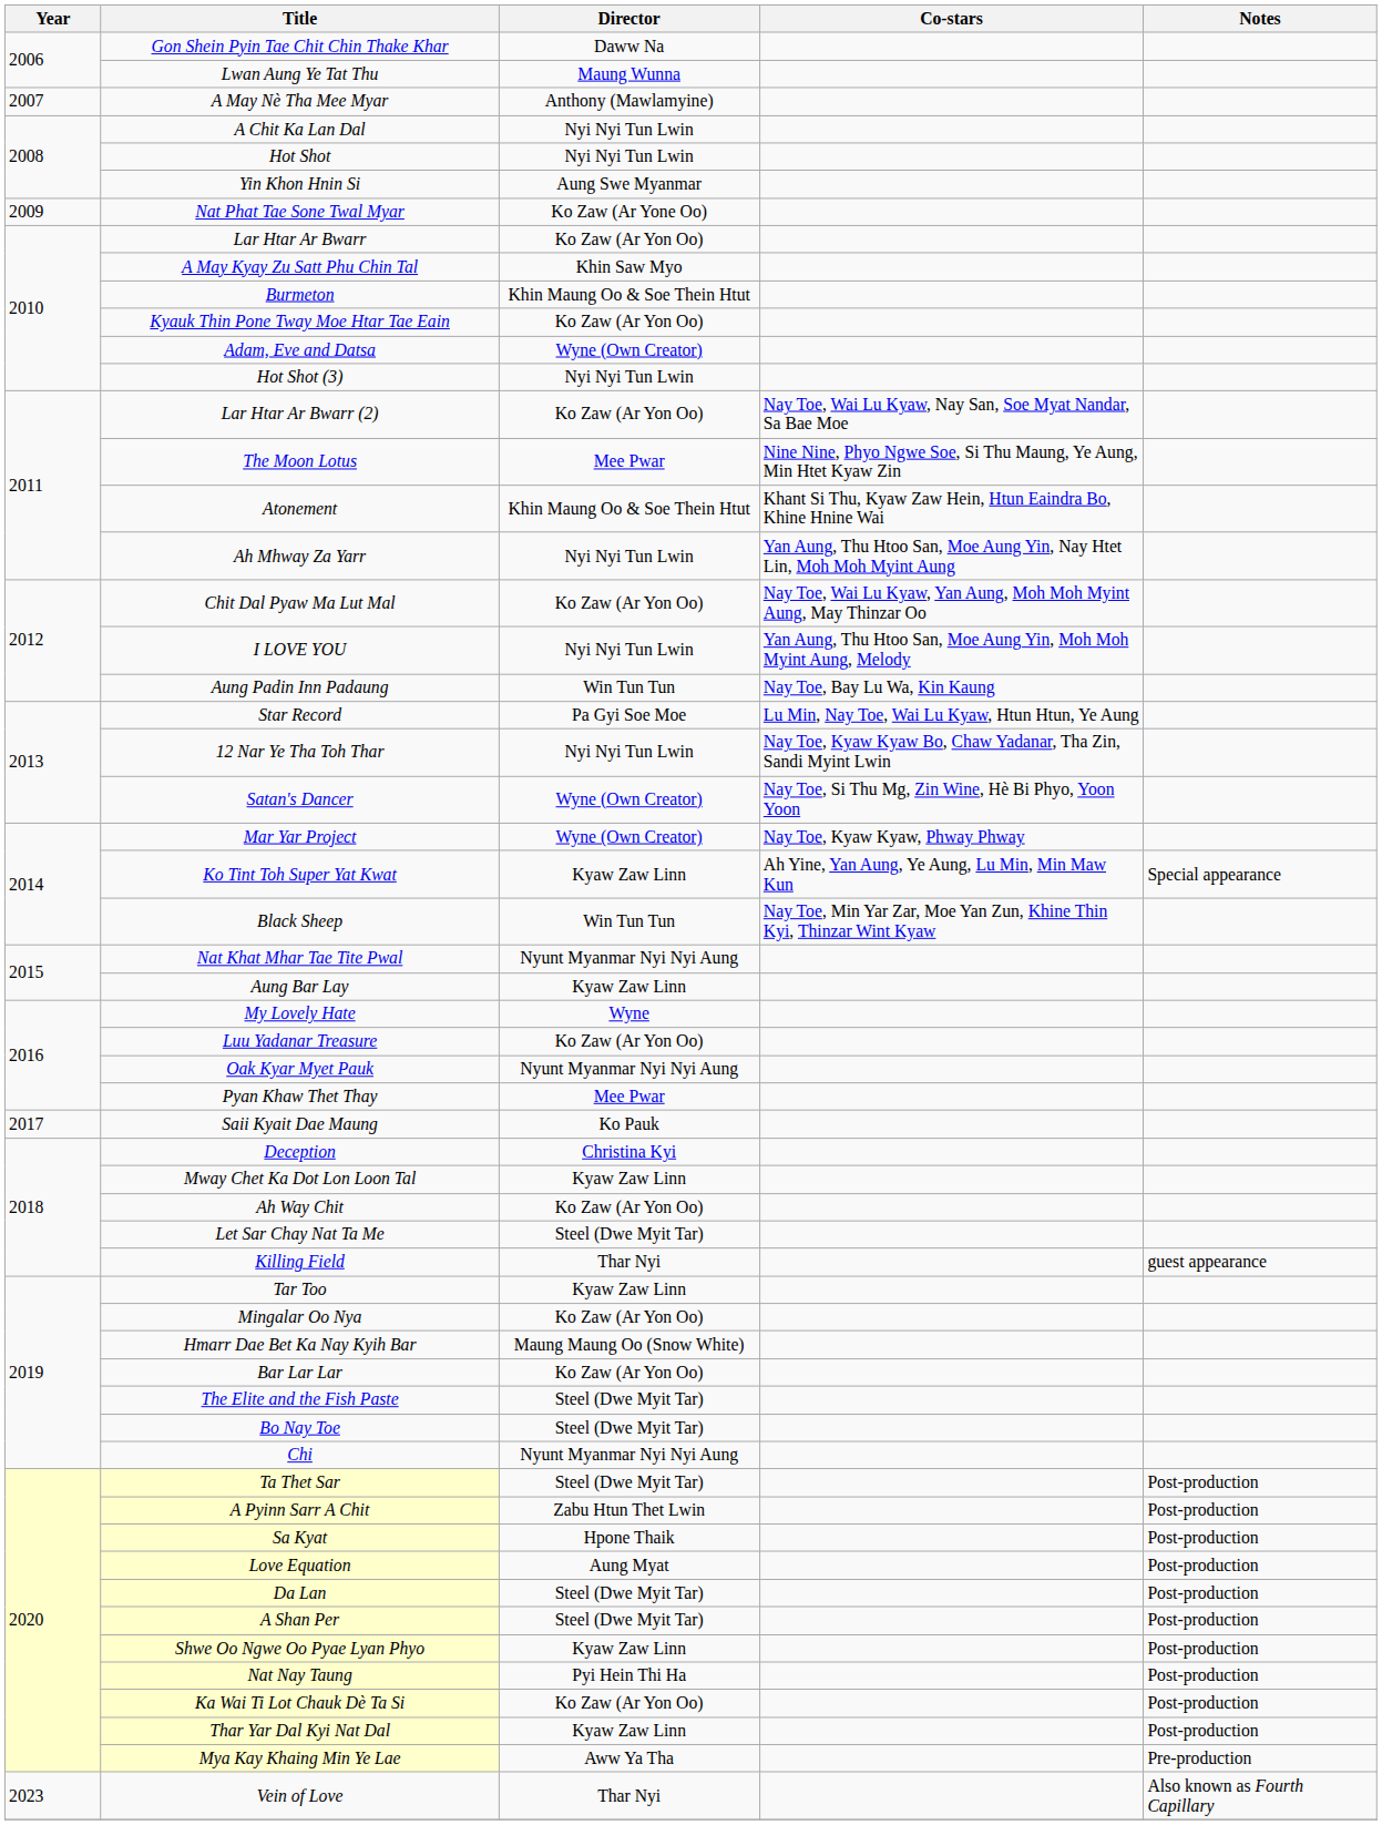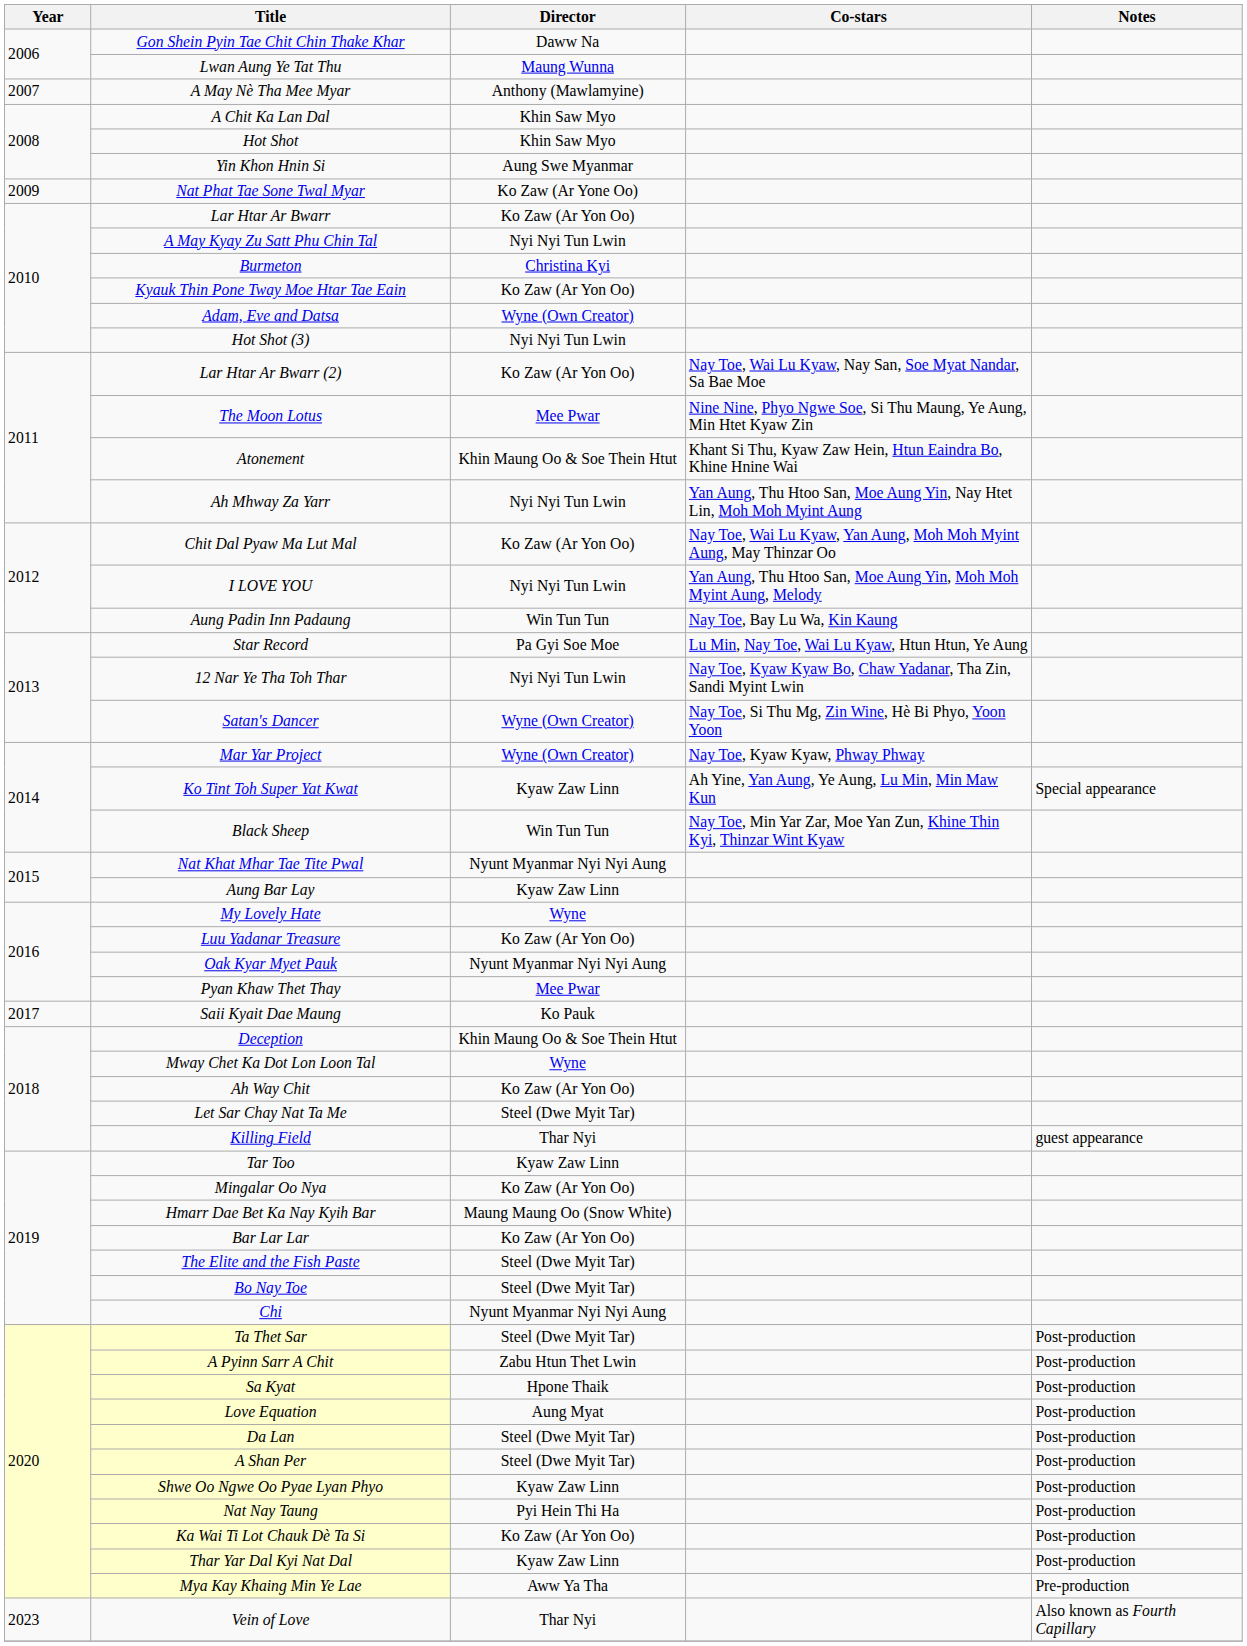A Chit Ka Lan Dal | Director: Nyi Nyi Tun Lwin -> Khin Saw Myo
Hot Shot | Director: Nyi Nyi Tun Lwin -> Khin Saw Myo
A May Kyay Zu Satt Phu Chin Tal | Director: Khin Saw Myo -> Nyi Nyi Tun Lwin
Burmeton | Director: Khin Maung Oo & Soe Thein Htut -> Christina Kyi
Deception | Director: Christina Kyi -> Khin Maung Oo & Soe Thein Htut
Mway Chet Ka Dot Lon Loon Tal | Director: Kyaw Zaw Linn -> Wyne
